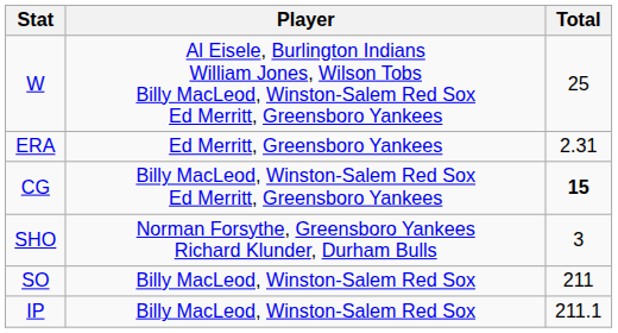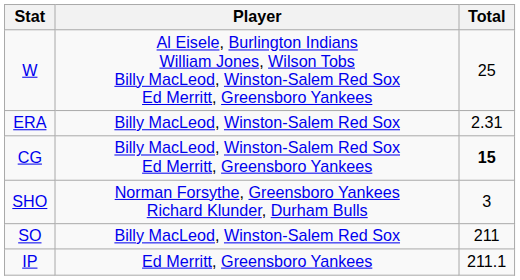ERA | Player: Ed Merritt, Greensboro Yankees -> Billy MacLeod, Winston-Salem Red Sox
IP | Player: Billy MacLeod, Winston-Salem Red Sox -> Ed Merritt, Greensboro Yankees
